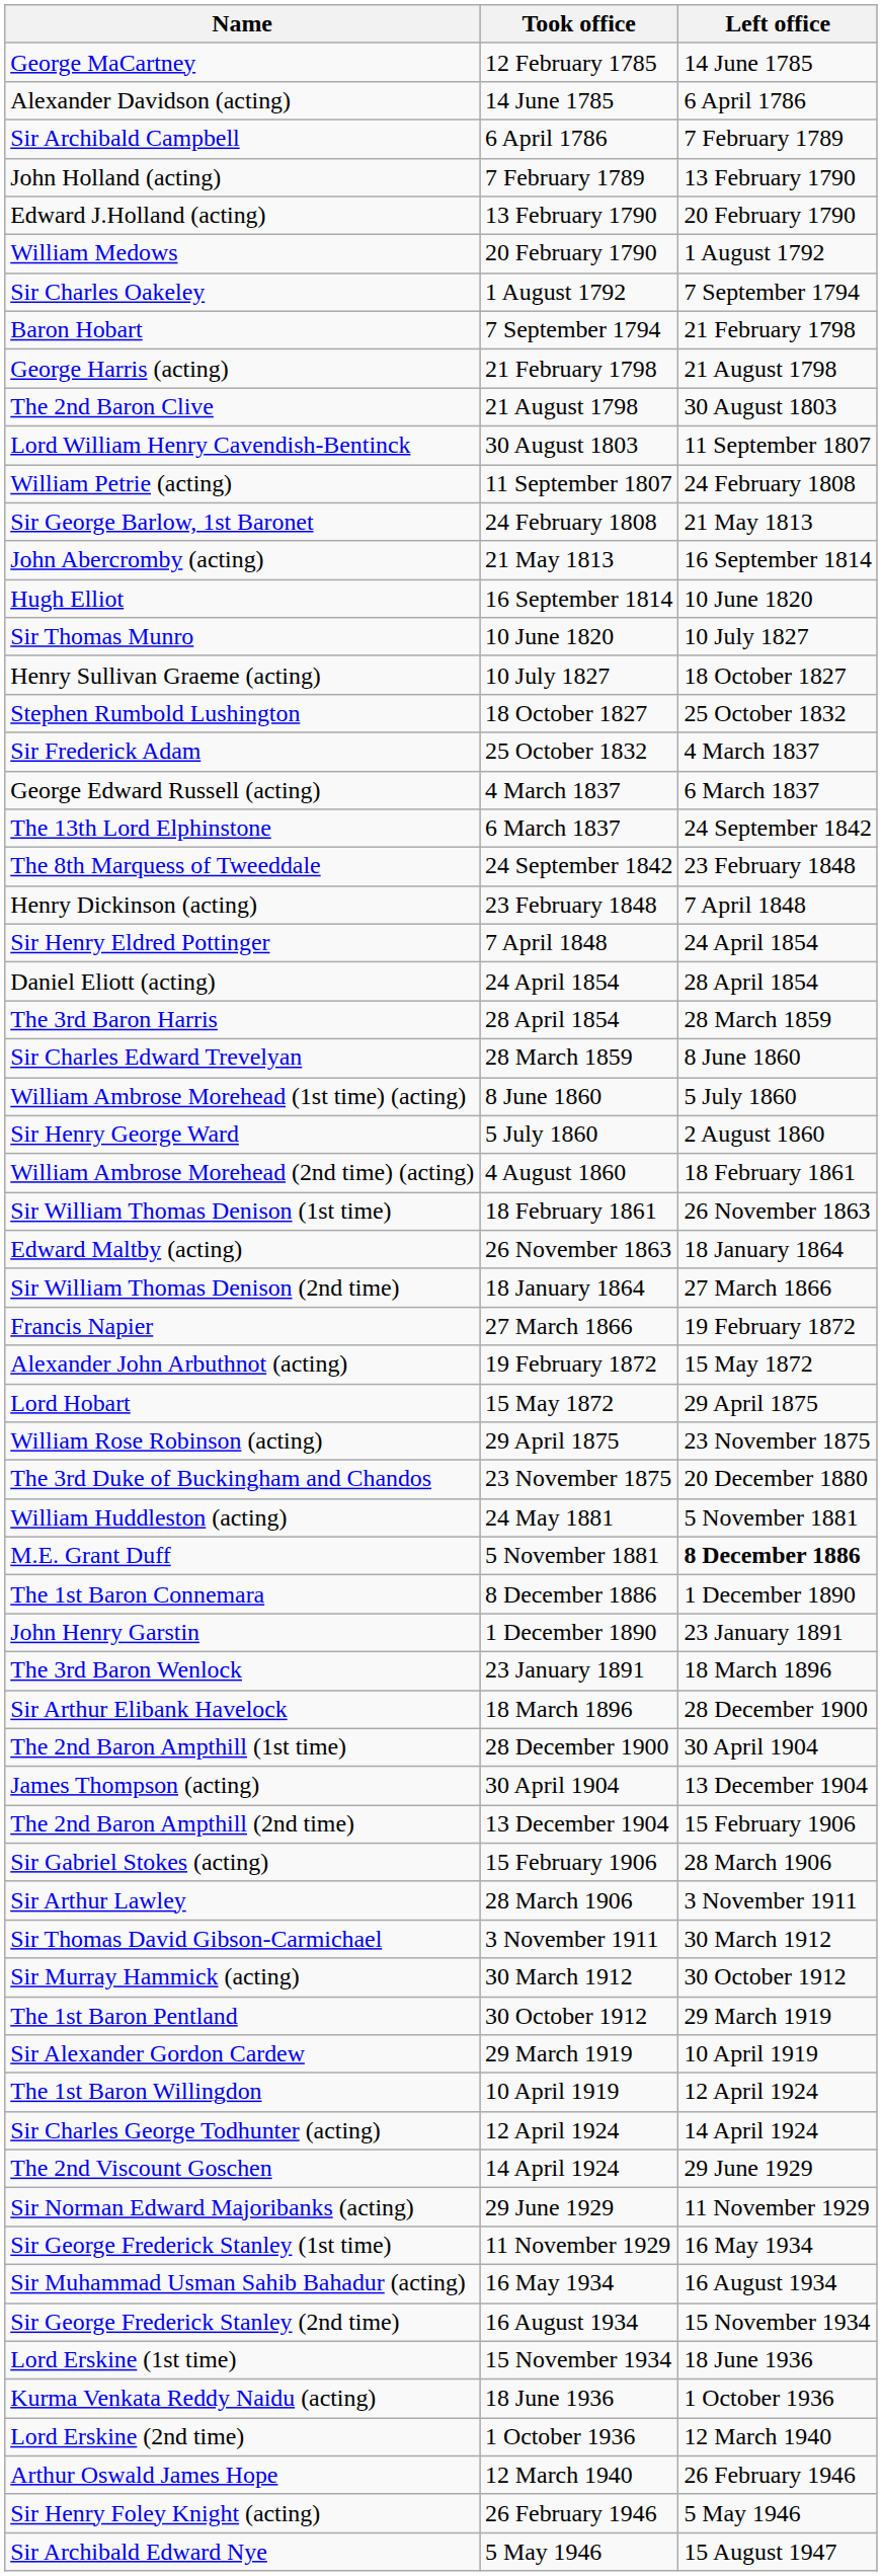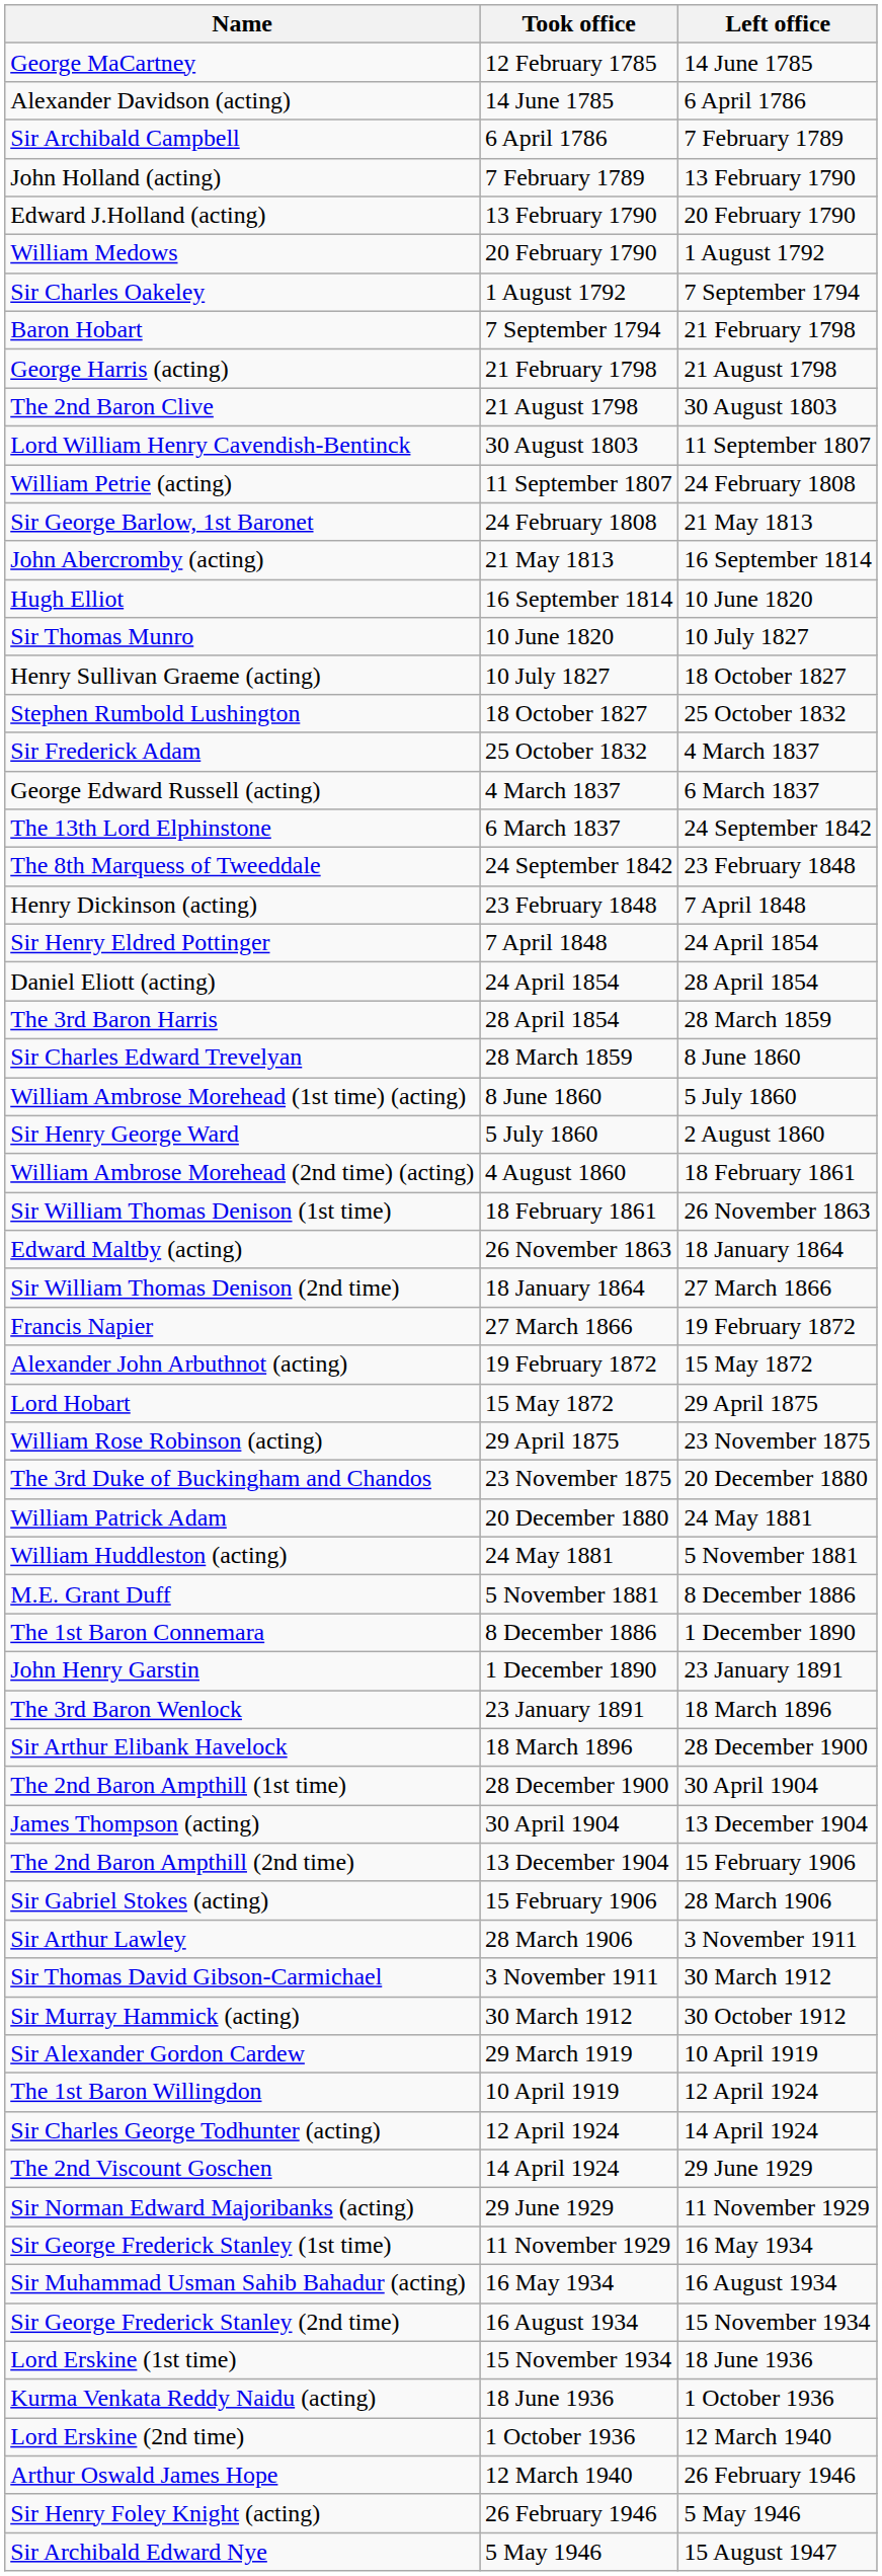+ row: William Patrick Adam | 20 December 1880 | 24 May 1881
M.E. Grant Duff | Left office: bold -> normal
- row: The 1st Baron Pentland | 30 October 1912 | 29 March 1919
